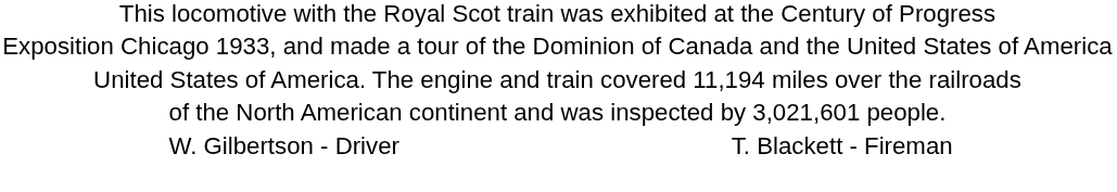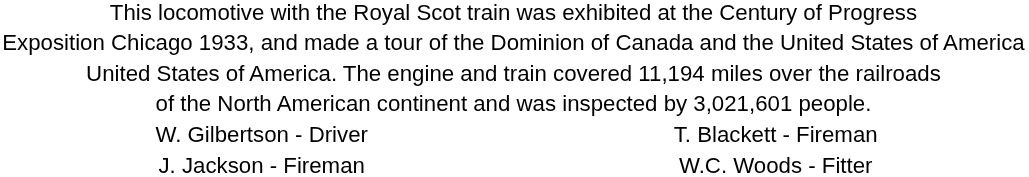+ row: J. Jackson - Fireman | W.C. Woods - Fitter
